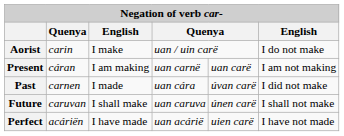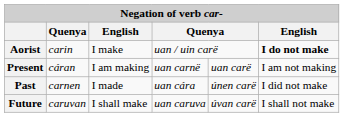Aorist | column 6: normal -> bold
Past | column 5: úvan carë -> únen carë
Future | column 5: únen carë -> úvan carë
- row: Perfect | acáriën | I have made | uan acárië | uien carë | I have not made
